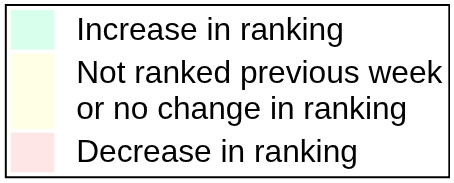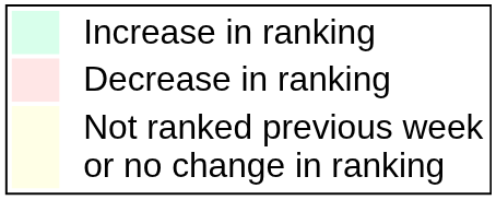rows swapped: Decrease in ranking <-> Not ranked previous week or no change in ranking
